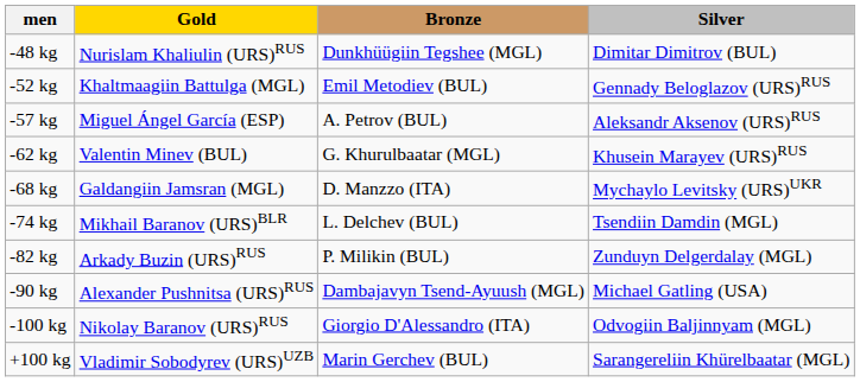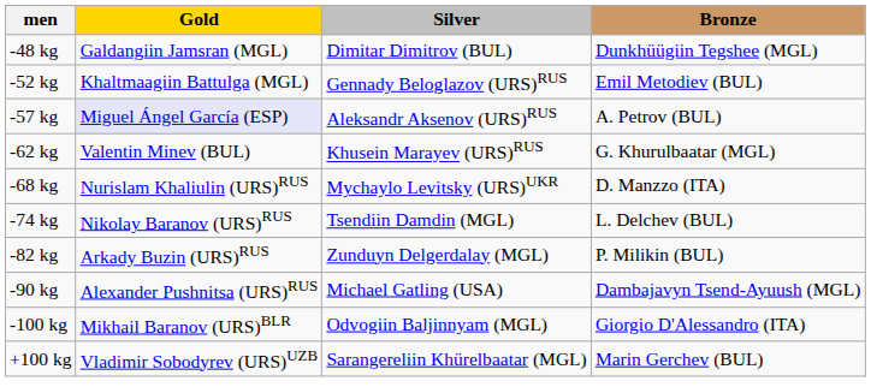columns swapped: Silver <-> Bronze
-48 kg | Gold: Nurislam Khaliulin (URS)RUS -> Galdangiin Jamsran (MGL)
-57 kg | Gold: no background -> lavender background
-68 kg | Gold: Galdangiin Jamsran (MGL) -> Nurislam Khaliulin (URS)RUS
-74 kg | Gold: Mikhail Baranov (URS)BLR -> Nikolay Baranov (URS)RUS
-100 kg | Gold: Nikolay Baranov (URS)RUS -> Mikhail Baranov (URS)BLR
